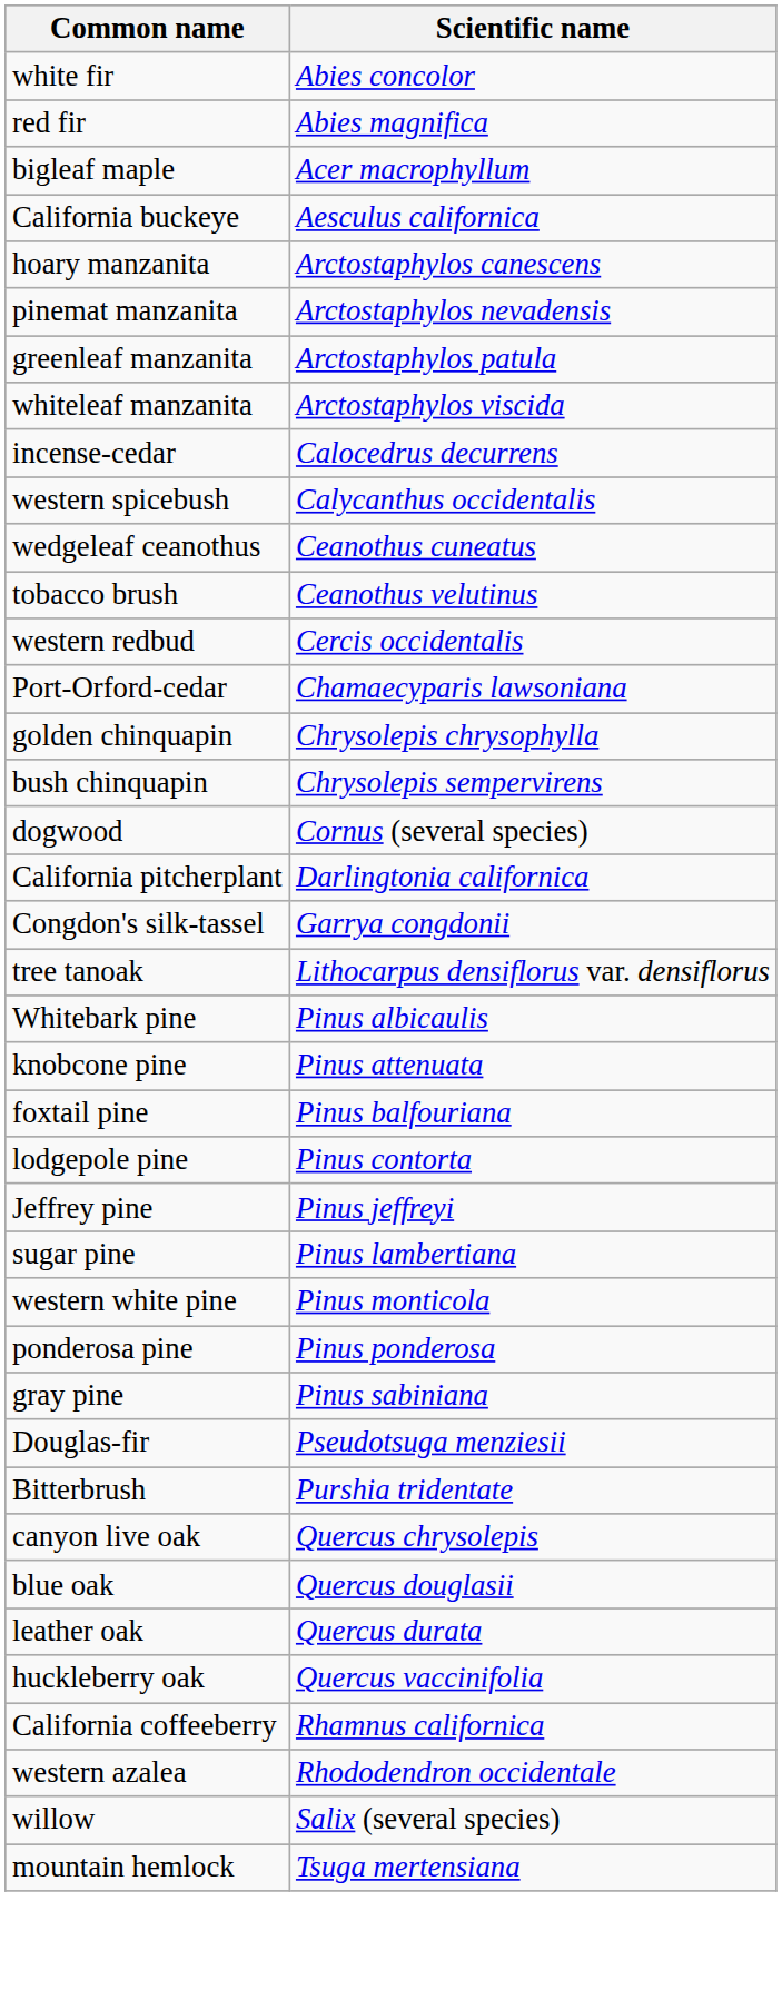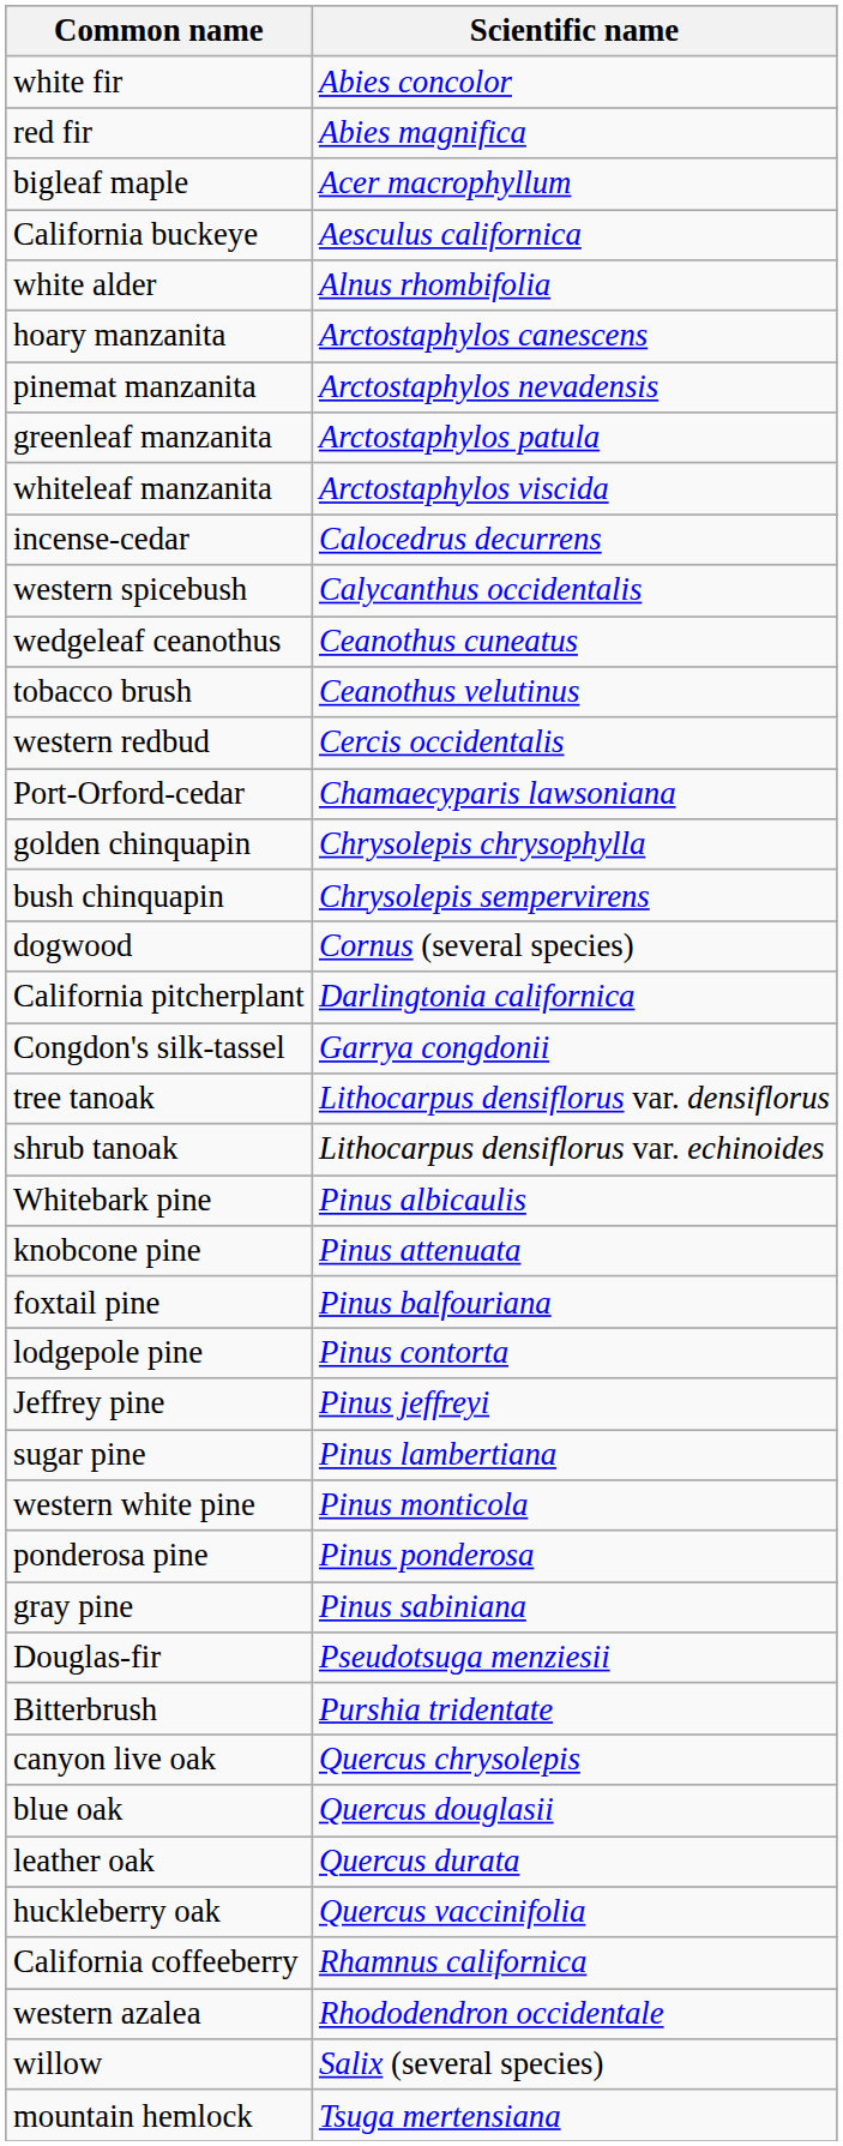+ row: white alder | Alnus rhombifolia
+ row: shrub tanoak | Lithocarpus densiflorus var. echinoides
